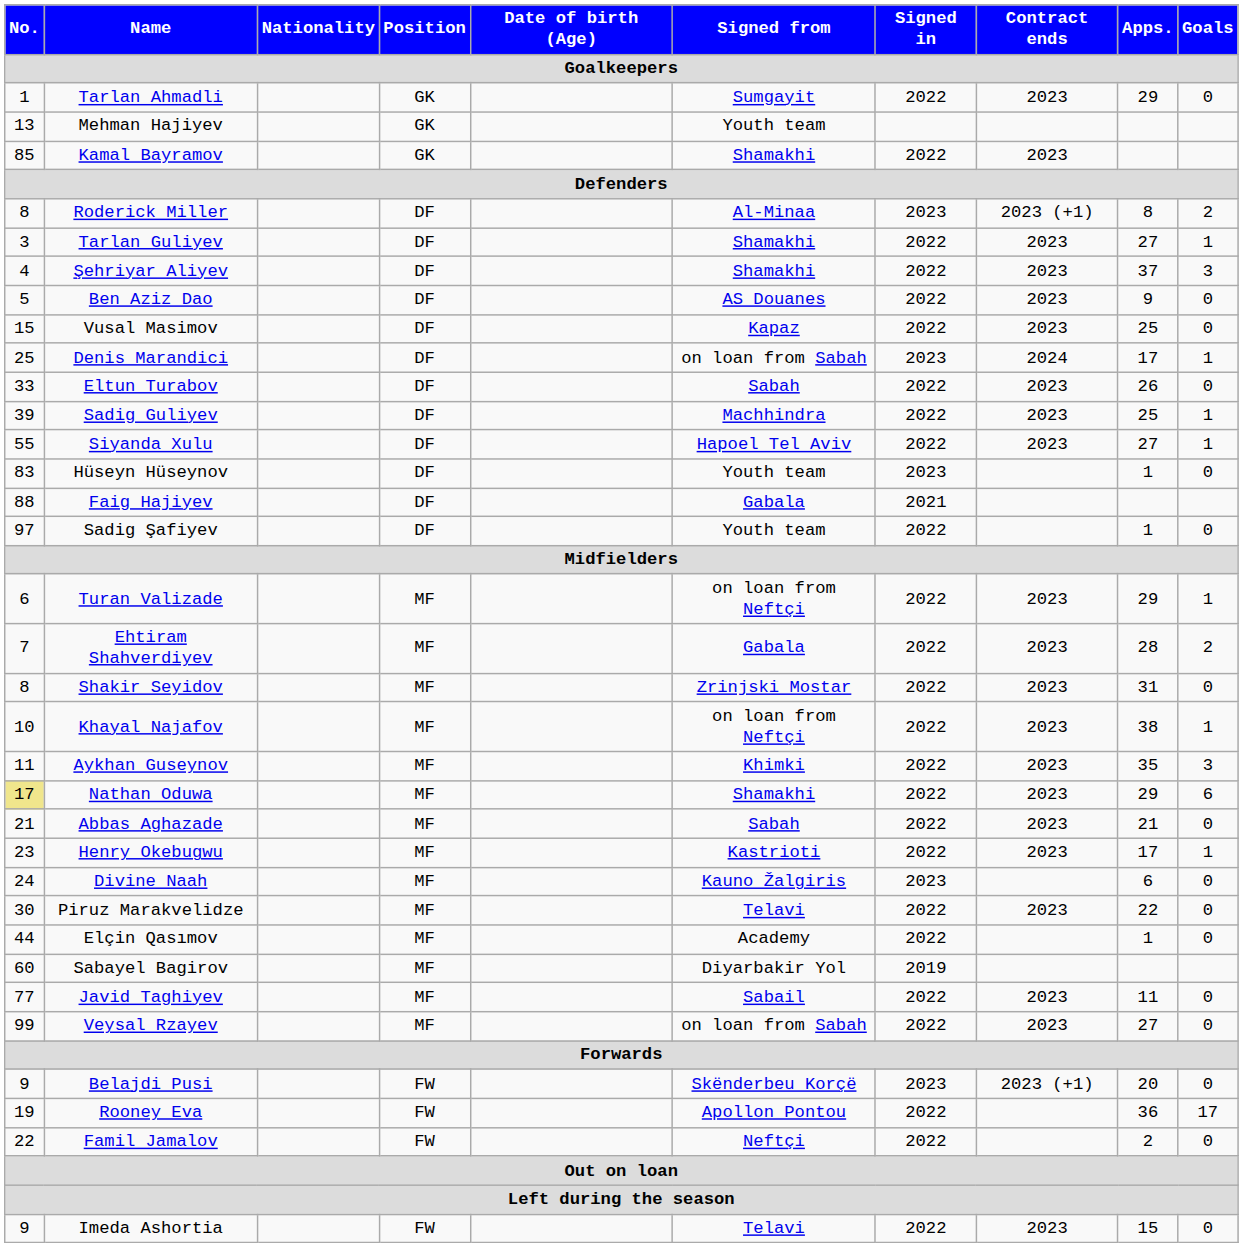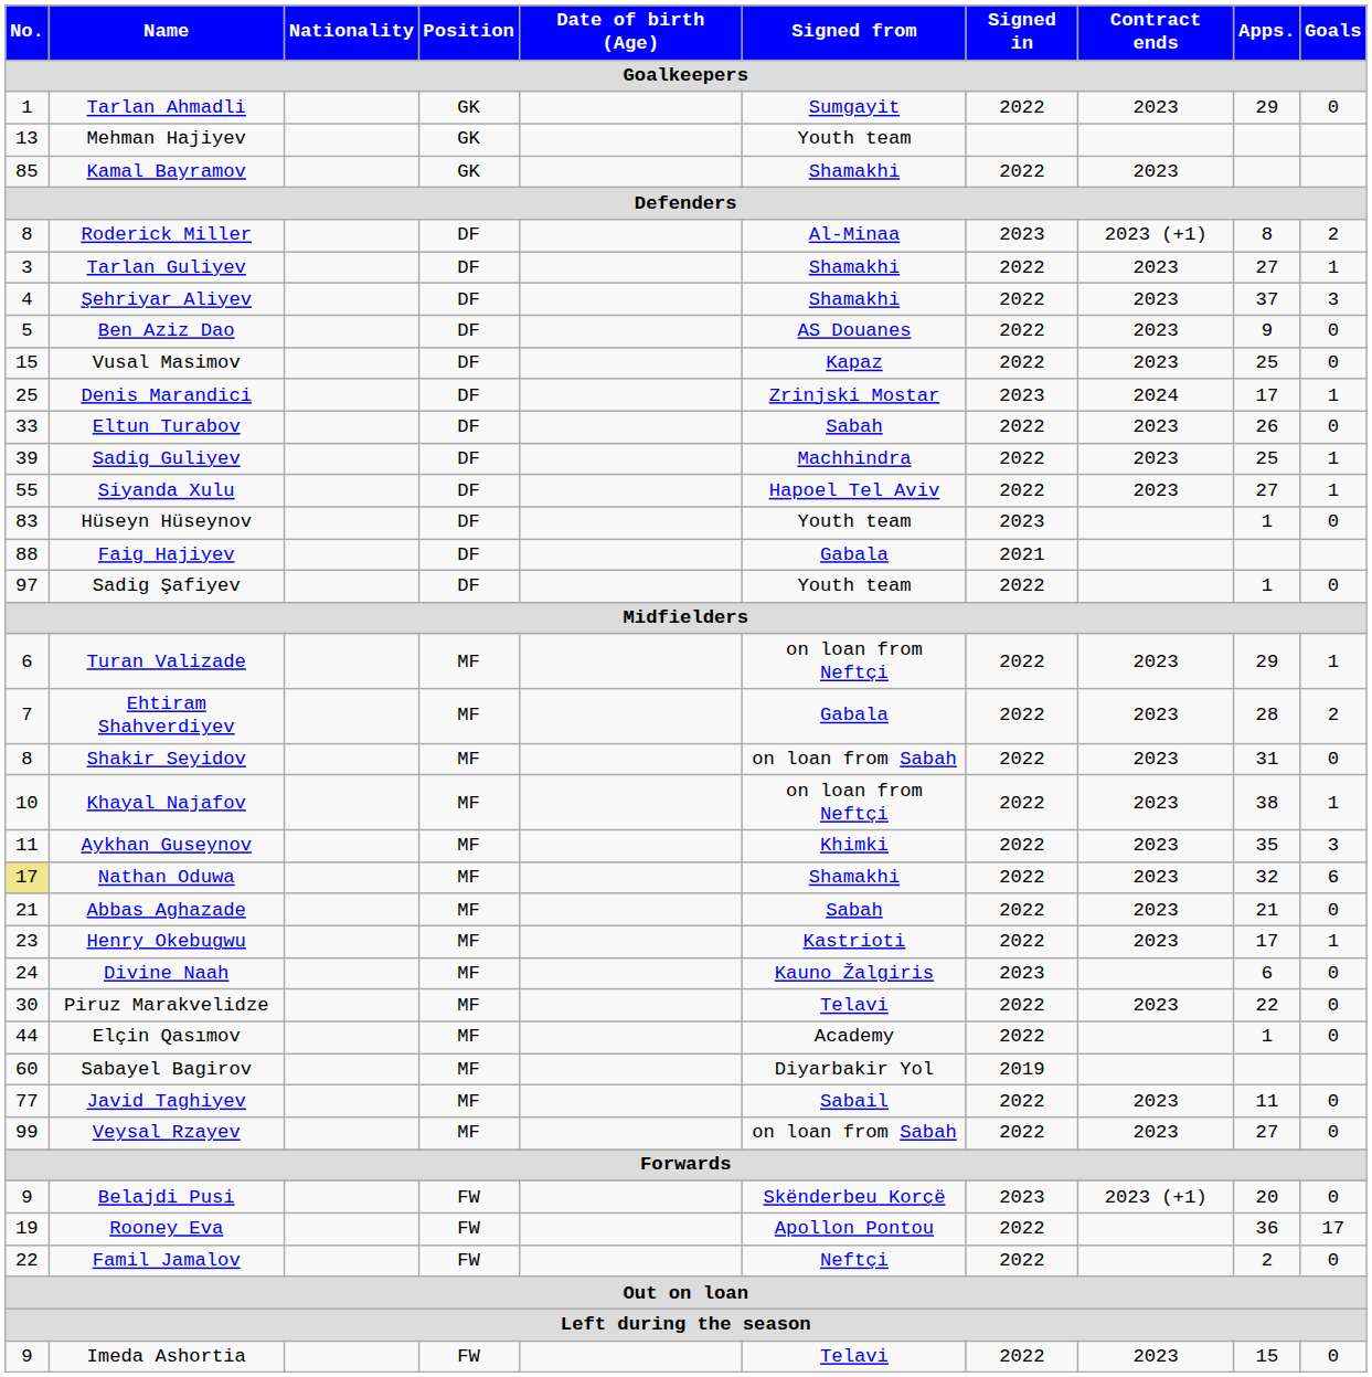Denis Marandici | Signed from: on loan from Sabah -> Zrinjski Mostar
Shakir Seyidov | Signed from: Zrinjski Mostar -> on loan from Sabah
Nathan Oduwa | Apps.: 29 -> 32
